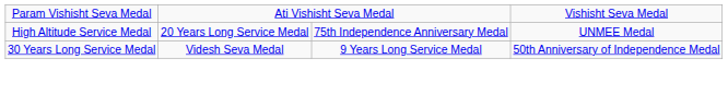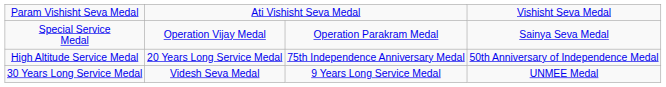+ row: Special Service Medal | Operation Vijay Medal | Operation Parakram Medal | Sainya Seva Medal
High Altitude Service Medal | column 4: UNMEE Medal -> 50th Anniversary of Independence Medal
30 Years Long Service Medal | column 4: 50th Anniversary of Independence Medal -> UNMEE Medal
